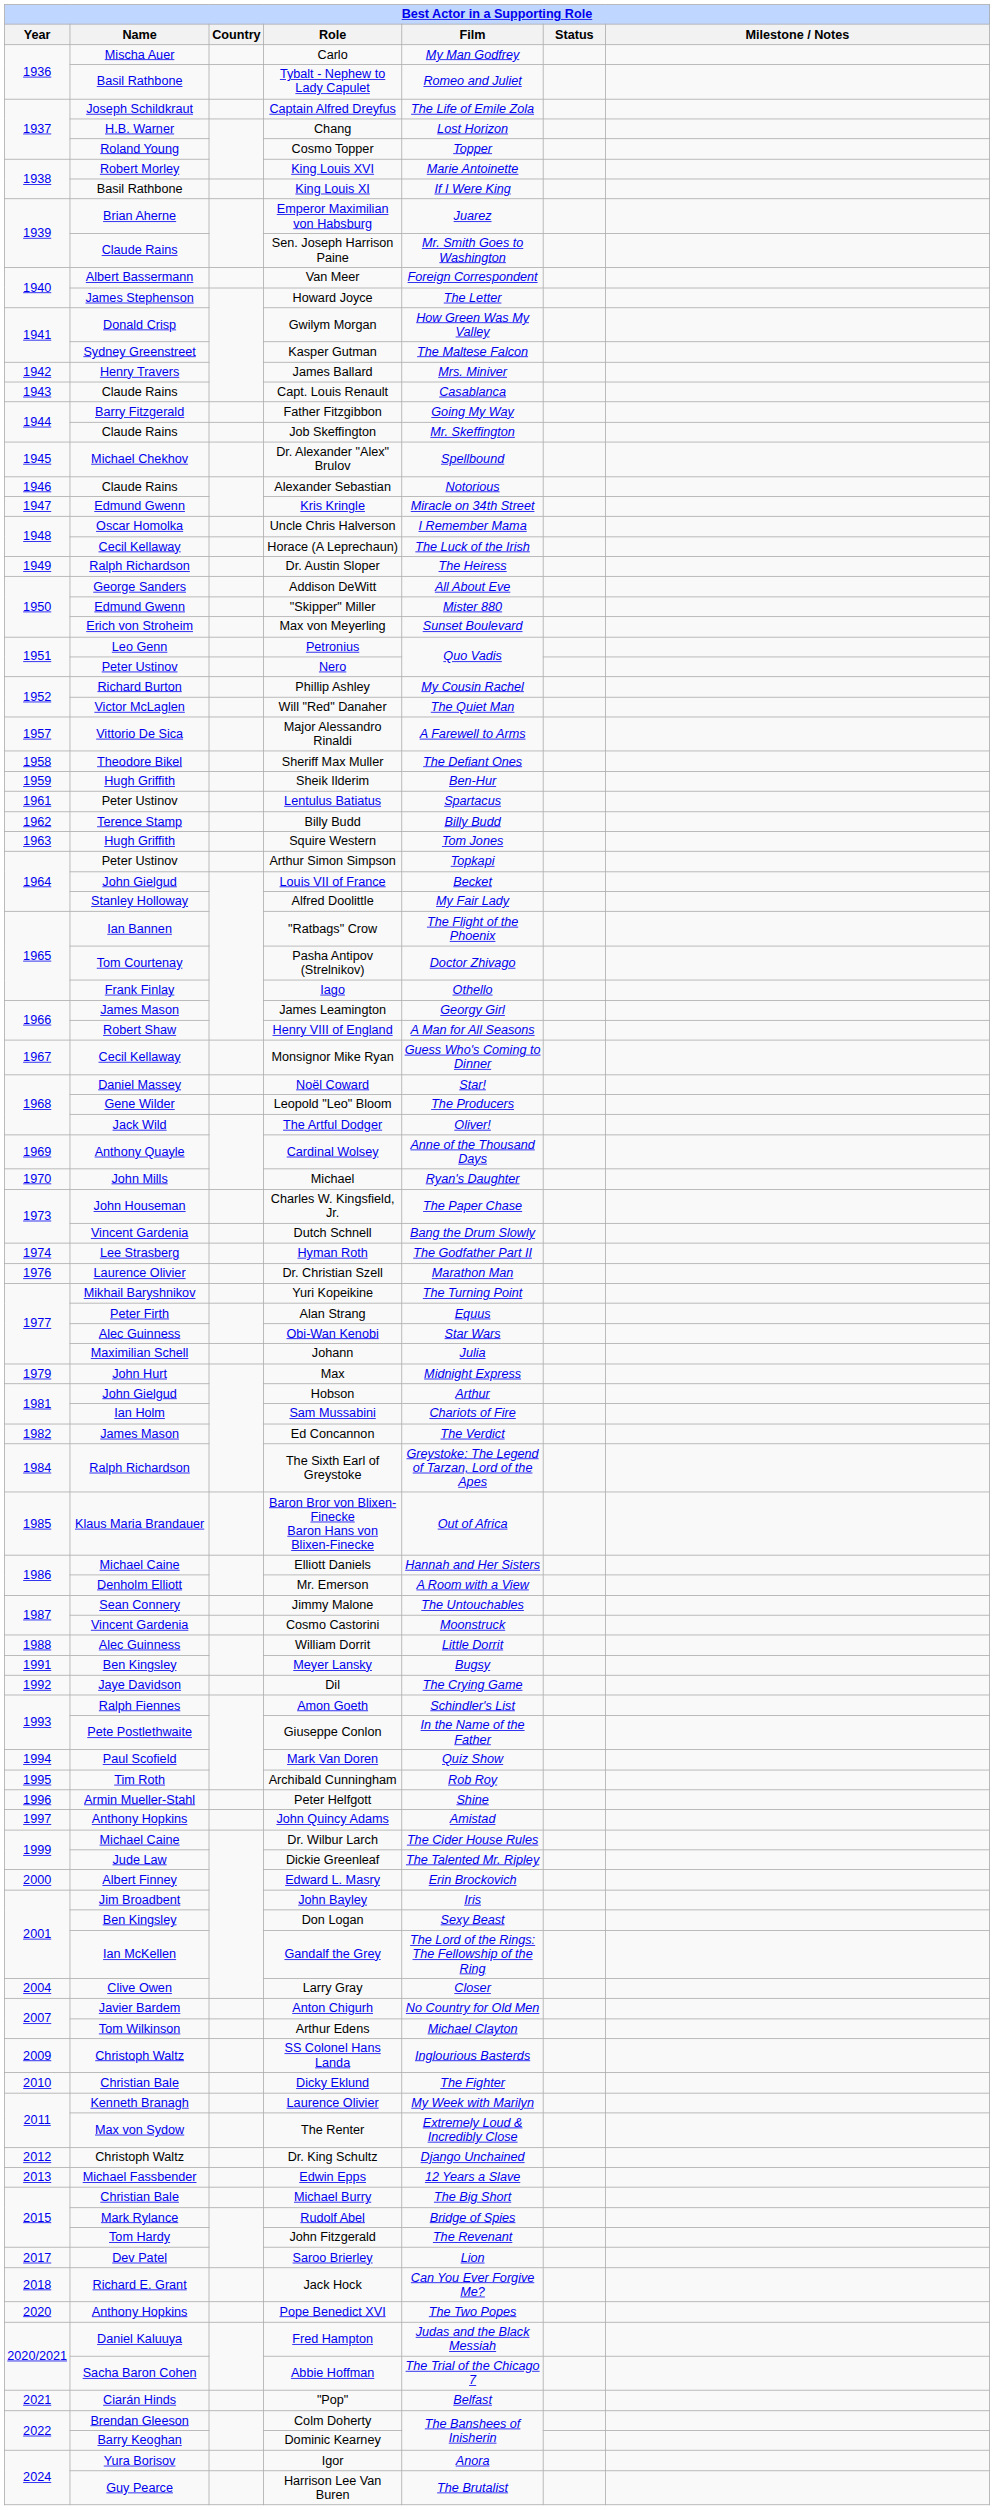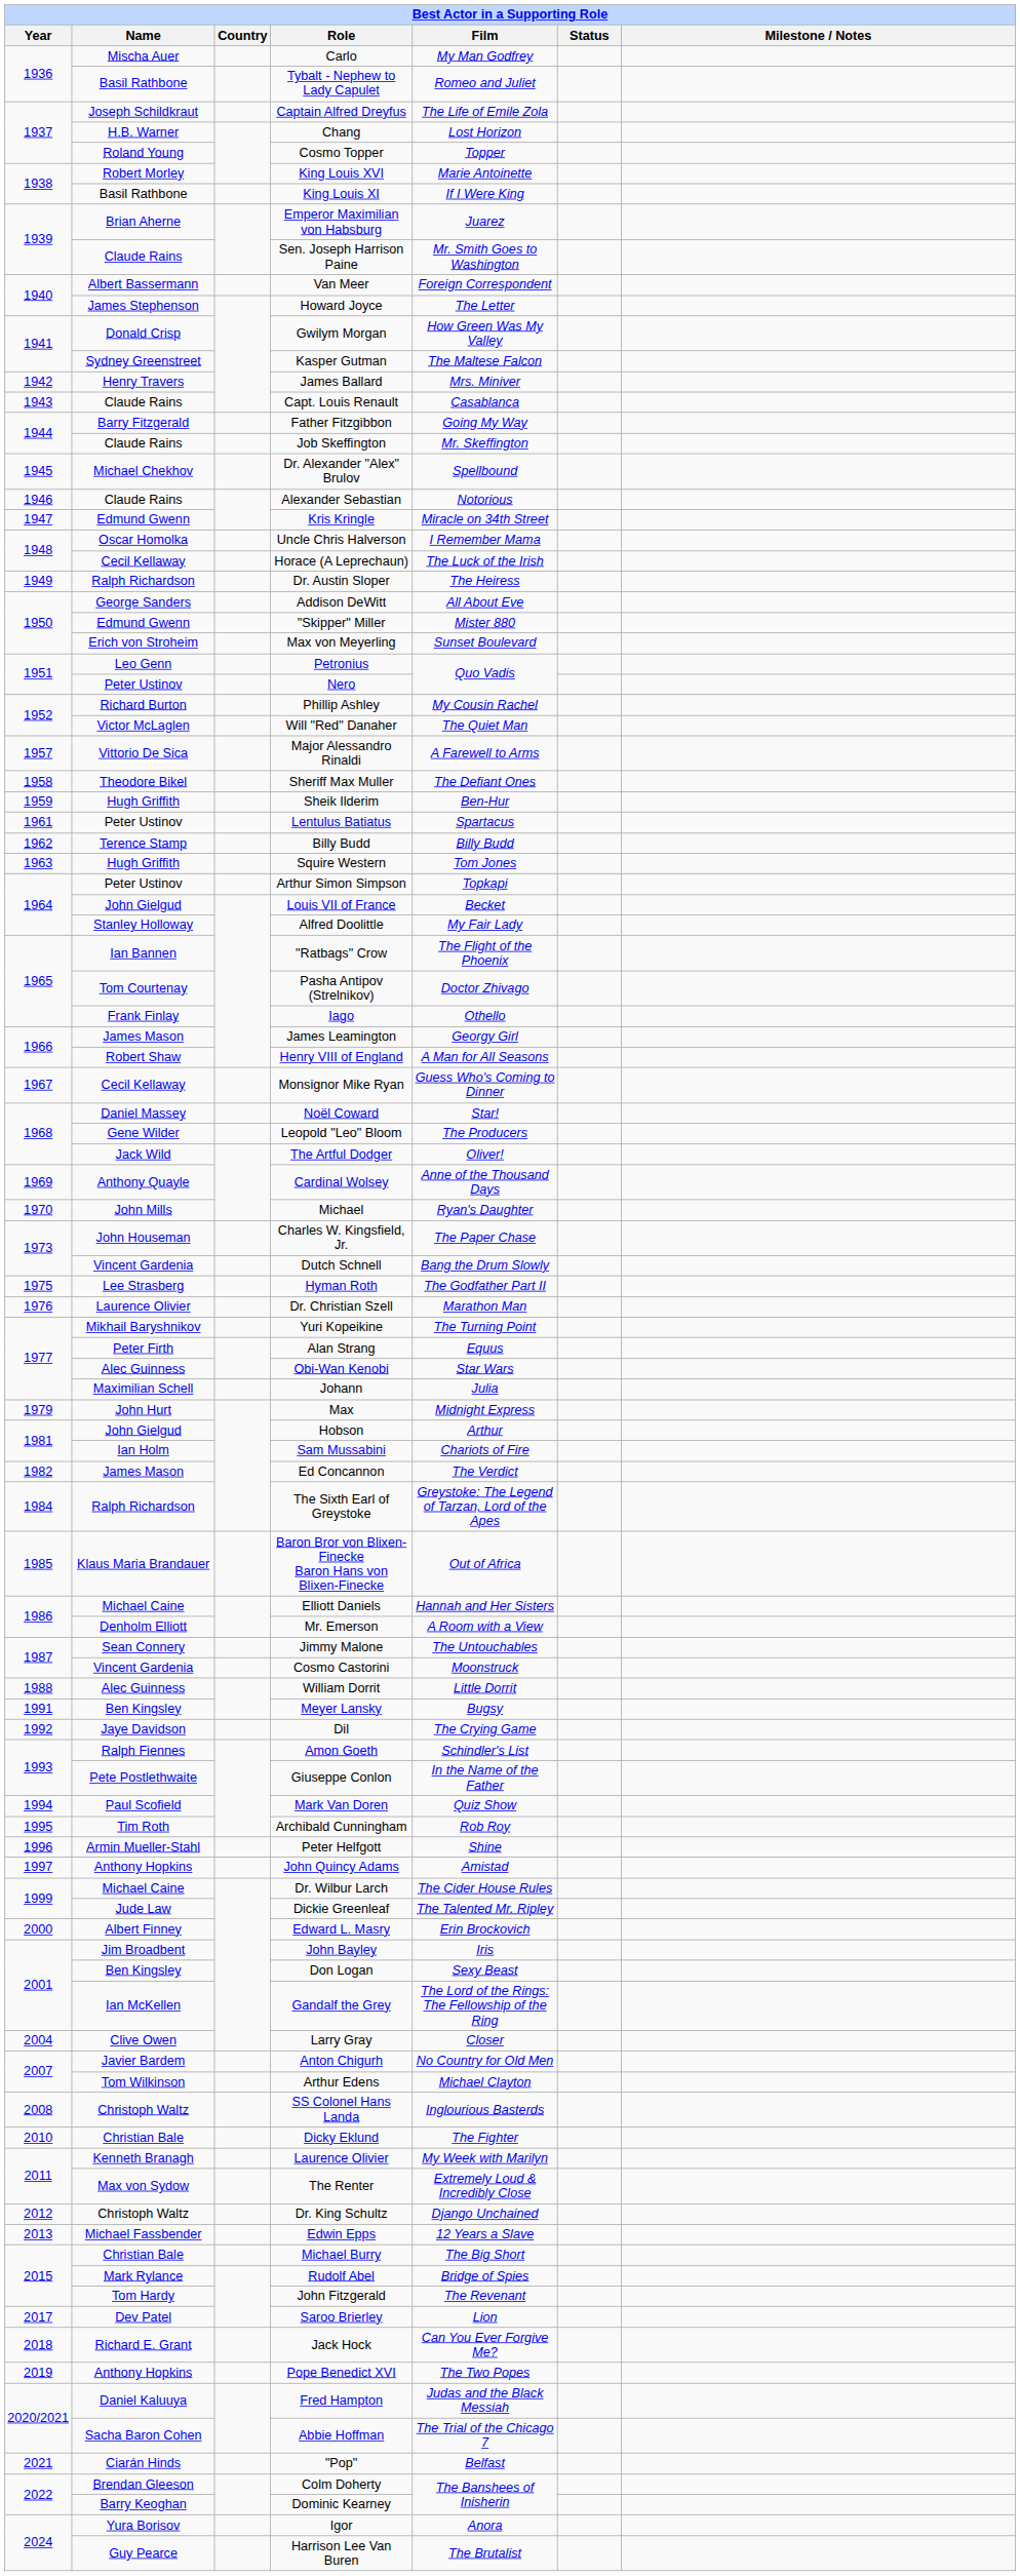Hyman Roth | Year: 1974 -> 1975
SS Colonel Hans Landa | Year: 2009 -> 2008
Pope Benedict XVI | Year: 2020 -> 2019
